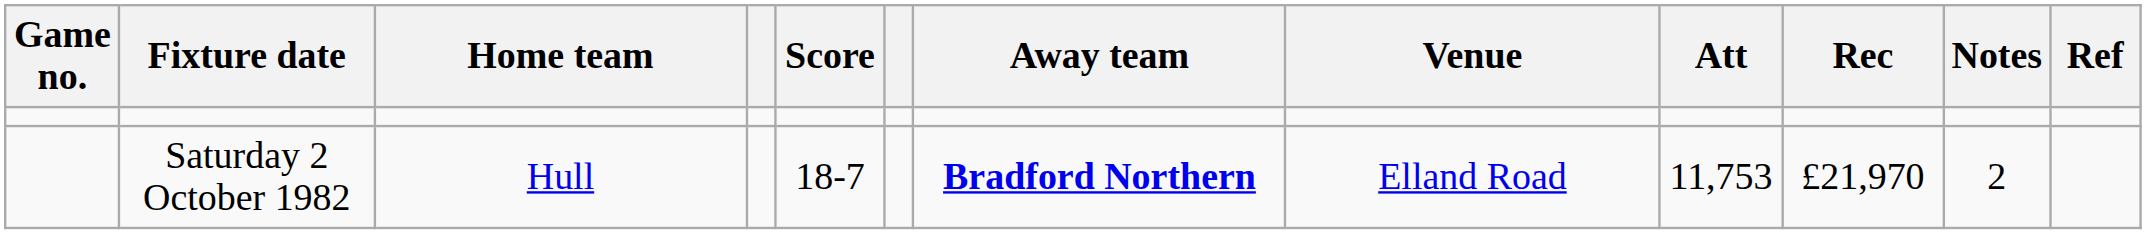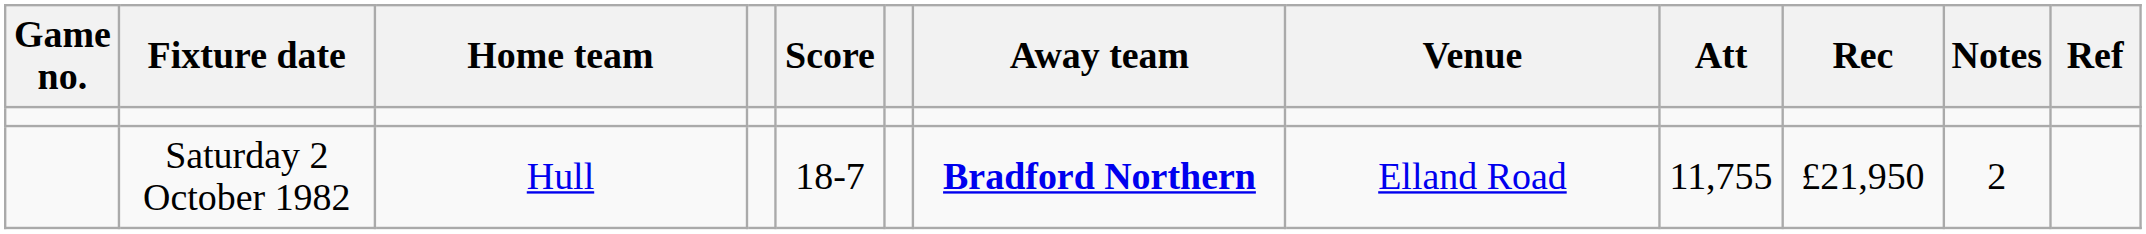Saturday 2 October 1982 | Att: 11,753 -> 11,755
Saturday 2 October 1982 | Rec: £21,970 -> £21,950
